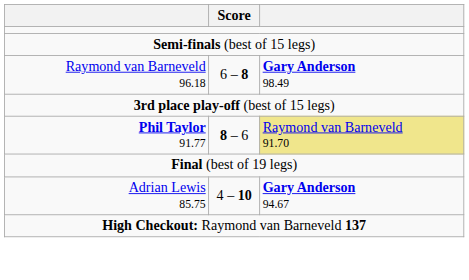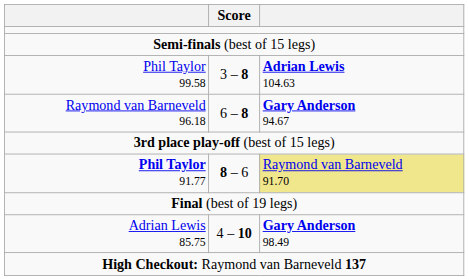+ row: Phil Taylor 99.58 | 3 – 8 | Adrian Lewis 104.63
Raymond van Barneveld 96.18 | column 3: Gary Anderson 98.49 -> Gary Anderson 94.67
Adrian Lewis 85.75 | column 3: Gary Anderson 94.67 -> Gary Anderson 98.49
